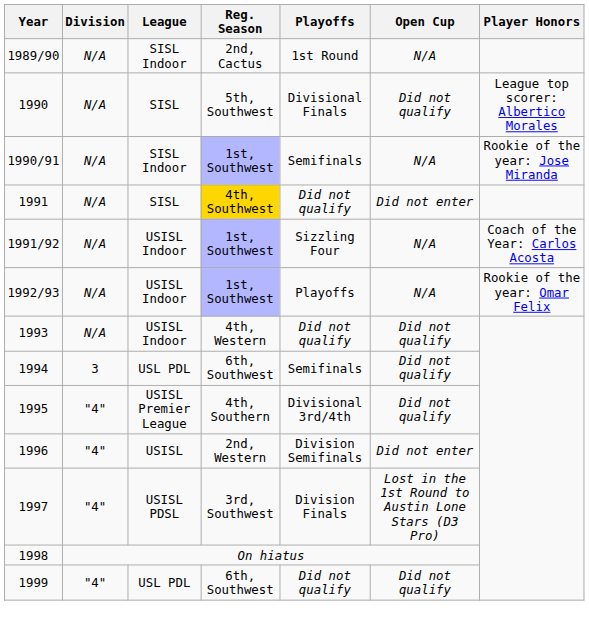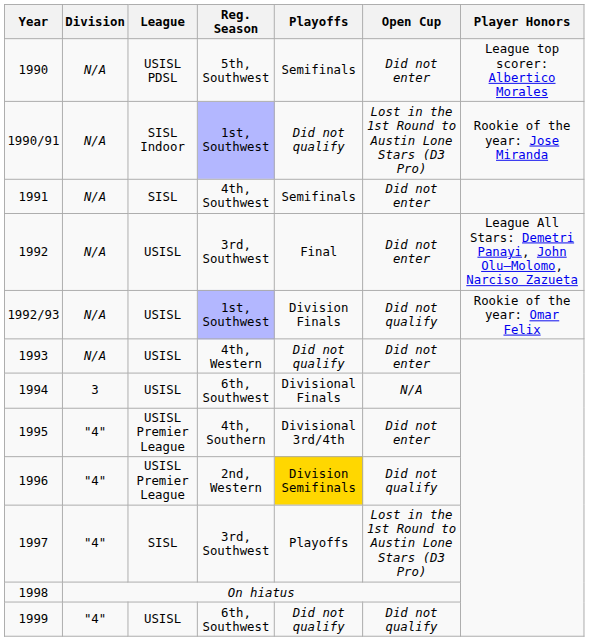- row: 1989/90 | N/A | SISL Indoor | 2nd, Cactus | 1st Round | N/A
1990 | League: SISL -> USISL PDSL
1990 | Playoffs: Divisional Finals -> Semifinals
1990 | Open Cup: Did not qualify -> Did not enter
1990/91 | Playoffs: Semifinals -> Did not qualify
1990/91 | Open Cup: N/A -> Lost in the 1st Round to Austin Lone Stars (D3 Pro)
1991 | Reg. Season: gold background -> no background
1991 | Playoffs: Did not qualify -> Semifinals
- row: 1991/92 | N/A | USISL Indoor | 1st, Southwest | Sizzling Four | N/A | Coach of the Year: Carlos Acosta
+ row: 1992 | N/A | USISL | 3rd, Southwest | Final | Did not enter | League All Stars: Demetri Panayi, John Olu–Molomo, Narciso Zazueta
1992/93 | League: USISL Indoor -> USISL
1992/93 | Playoffs: Playoffs -> Division Finals
1992/93 | Open Cup: N/A -> Did not qualify
1993 | League: USISL Indoor -> USISL
1993 | Open Cup: Did not qualify -> Did not enter
1994 | League: USL PDL -> USISL
1994 | Playoffs: Semifinals -> Divisional Finals
1994 | Open Cup: Did not qualify -> N/A
1995 | Open Cup: Did not qualify -> Did not enter
1996 | League: USISL -> USISL Premier League
1996 | Playoffs: no background -> gold background
1996 | Open Cup: Did not enter -> Did not qualify
1997 | League: USISL PDSL -> SISL
1997 | Playoffs: Division Finals -> Playoffs
1999 | League: USL PDL -> USISL
